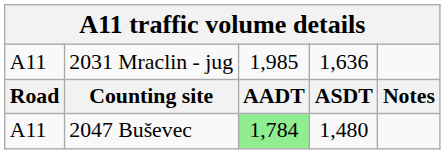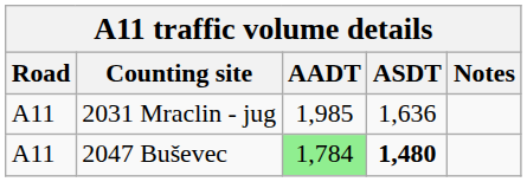rows swapped: Counting site <-> 2031 Mraclin - jug
2047 Buševec | column 4: normal -> bold
